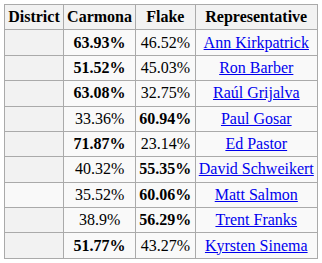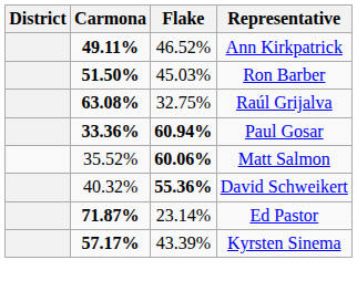Ann Kirkpatrick | Carmona: 63.93% -> 49.11%
Ron Barber | Carmona: 51.52% -> 51.50%
Paul Gosar | Carmona: normal -> bold
rows swapped: Matt Salmon <-> Ed Pastor
David Schweikert | Flake: 55.35% -> 55.36%
- row: 38.9% | 56.29% | Trent Franks
Kyrsten Sinema | Carmona: 51.77% -> 57.17%
Kyrsten Sinema | Flake: 43.27% -> 43.39%
